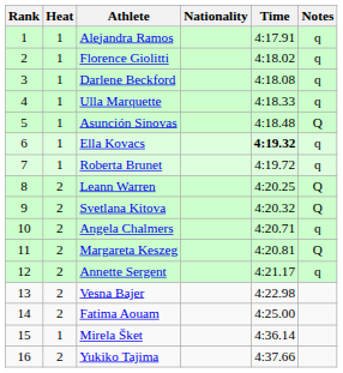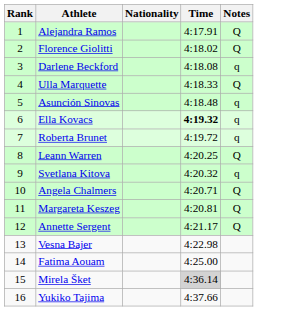- column: Heat | 1 | 1 | 1 | 1 | 1 | 1 | 1 | 2 | 2 | 2 | 2 | 2 | 2 | 2 | 1 | 2
Alejandra Ramos | Notes: q -> Q
Florence Giolitti | Notes: q -> Q
Ulla Marquette | Notes: q -> Q
Asunción Sinovas | Notes: Q -> q
Svetlana Kitova | Notes: Q -> q
Angela Chalmers | Notes: q -> Q
Annette Sergent | Notes: q -> Q
Mirela Šket | Time: no background -> lightgrey background
